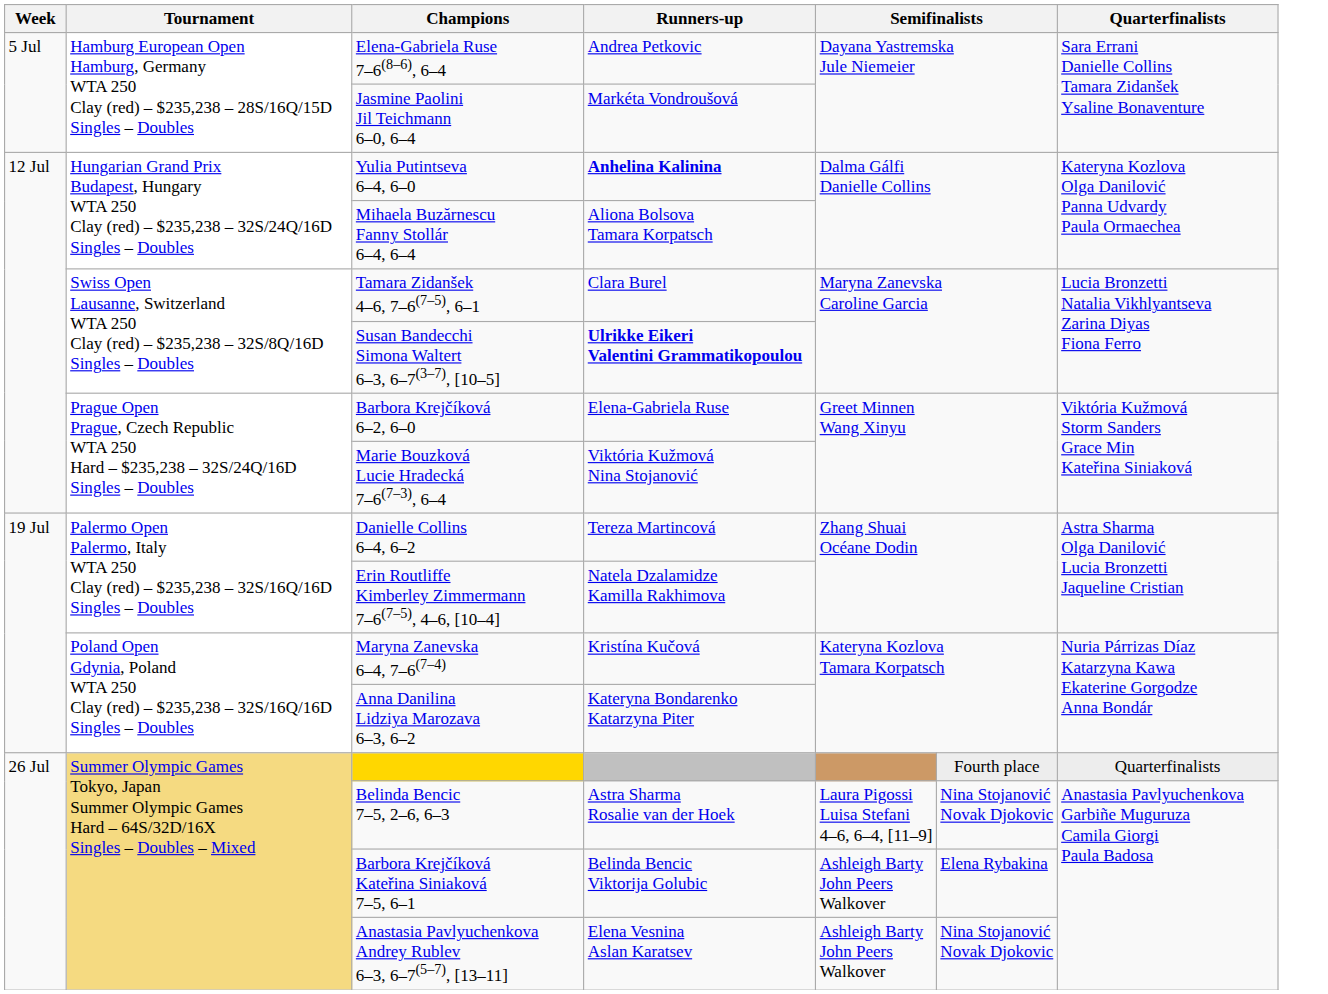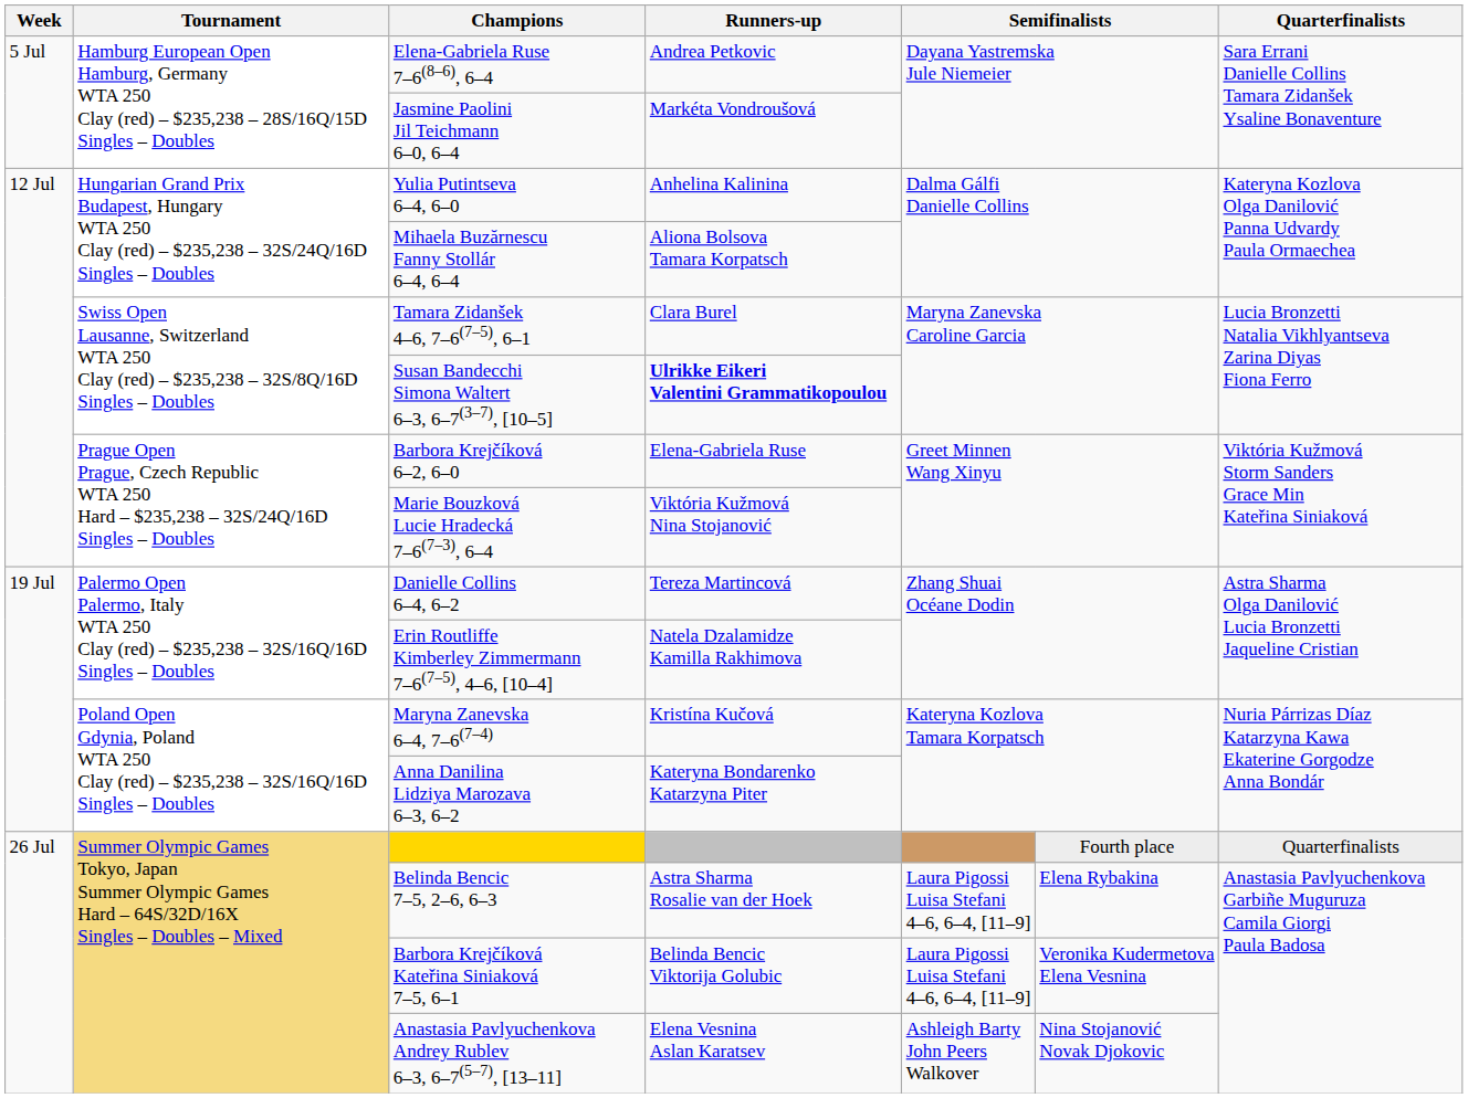Yulia Putintseva 6–4, 6–0 | Runners-up: bold -> normal
Belinda Bencic 7–5, 2–6, 6–3 | column 6: Nina Stojanović Novak Djokovic -> Elena Rybakina
Barbora Krejčíková Kateřina Siniaková 7–5, 6–1 | column 5: Ashleigh Barty John Peers Walkover -> Laura Pigossi Luisa Stefani 4–6, 6–4, [11–9]
Barbora Krejčíková Kateřina Siniaková 7–5, 6–1 | column 6: Elena Rybakina -> Veronika Kudermetova Elena Vesnina
